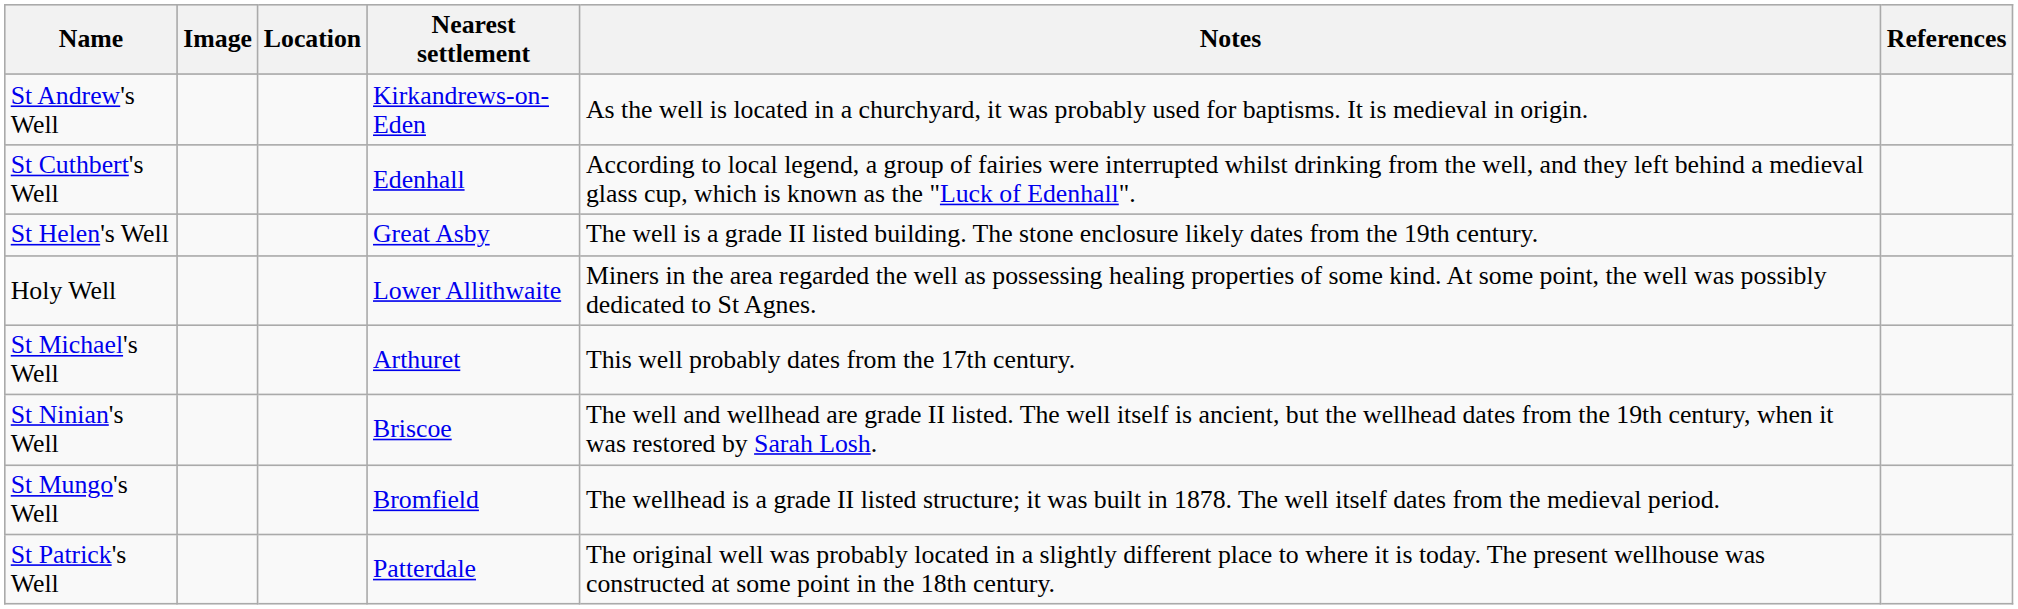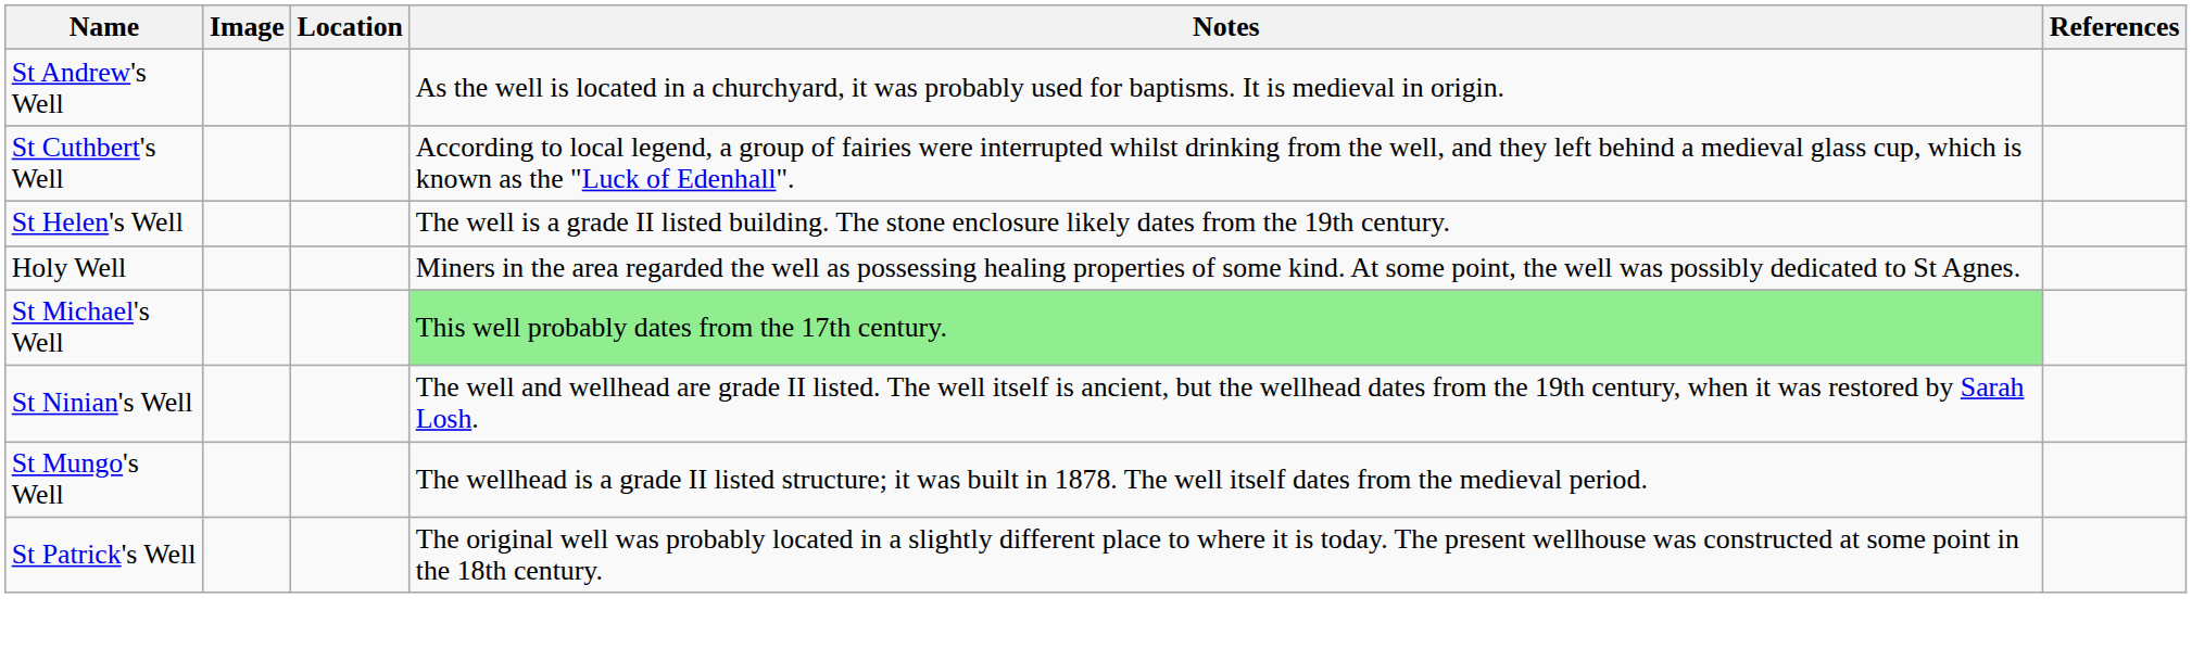- column: Nearest settlement | Kirkandrews-on-Eden | Edenhall | Great Asby | Lower Allithwaite | Arthuret | Briscoe | Bromfield | Patterdale
St Michael's Well | Notes: no background -> lightgreen background
